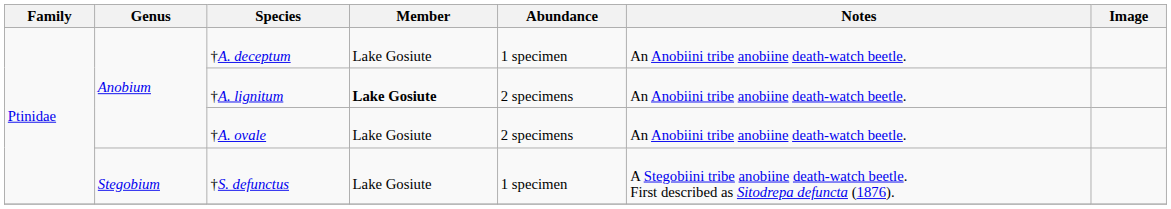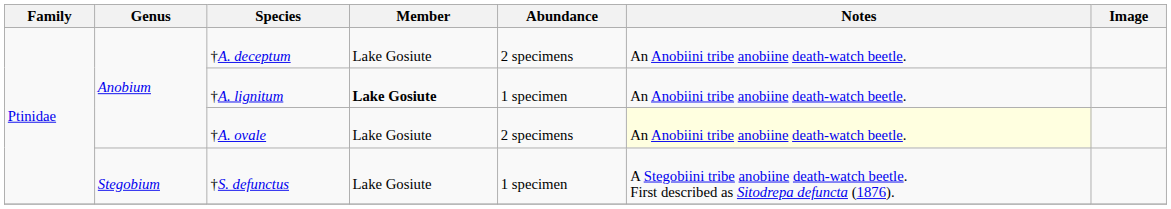†A. deceptum | Abundance: 1 specimen -> 2 specimens
†A. lignitum | Abundance: 2 specimens -> 1 specimen
†A. ovale | Notes: no background -> lightyellow background
